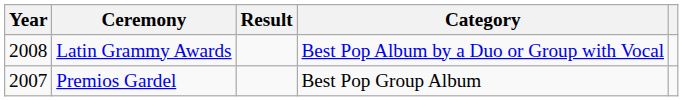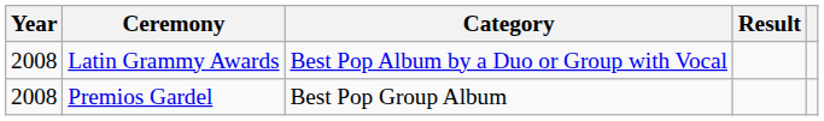columns swapped: Category <-> Result
Premios Gardel | Year: 2007 -> 2008
